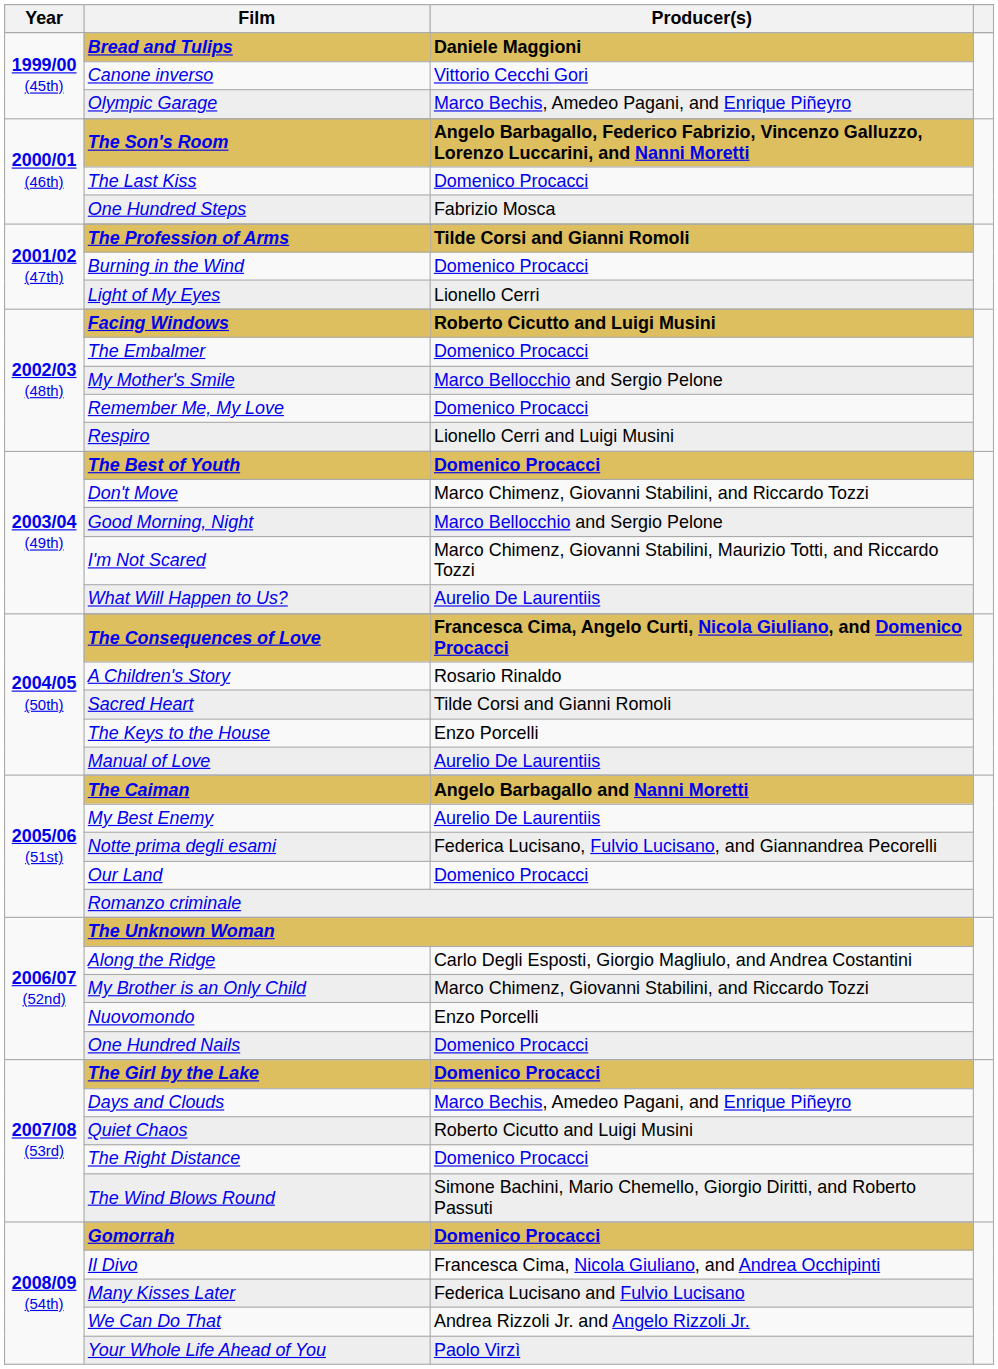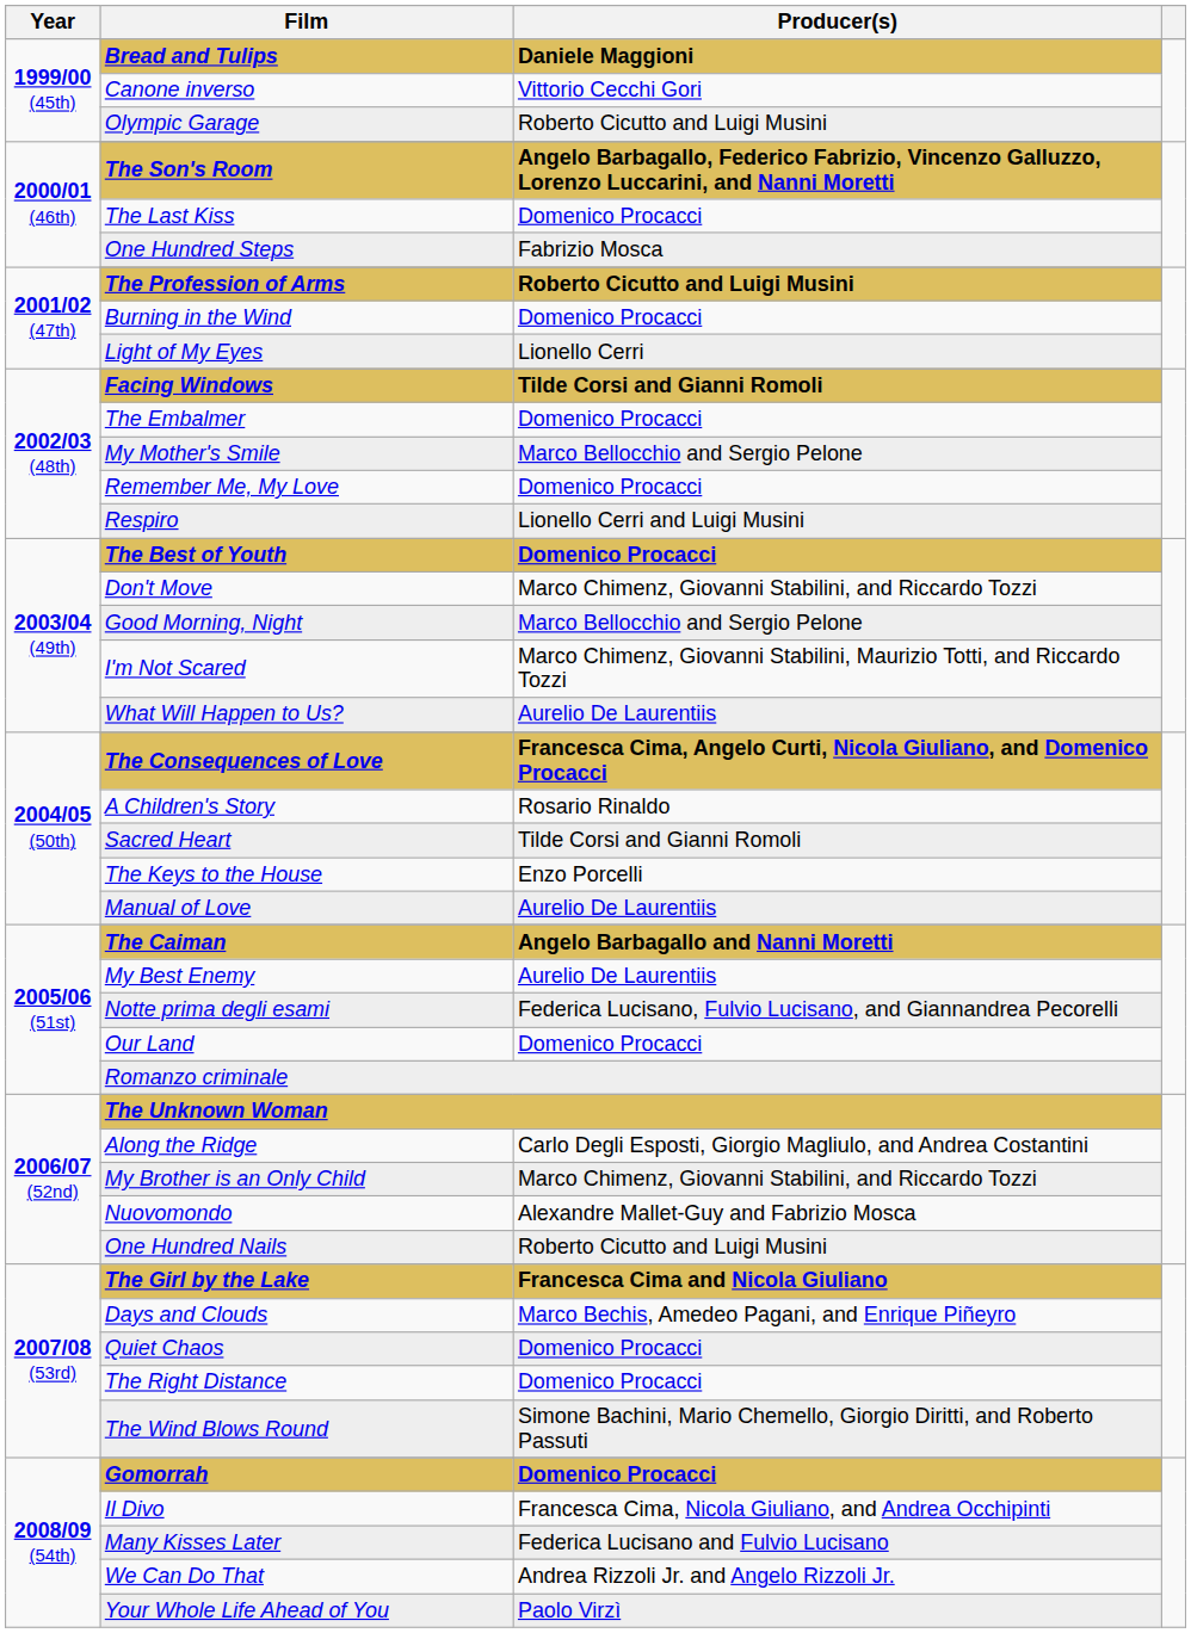Olympic Garage | Producer(s): Marco Bechis, Amedeo Pagani, and Enrique Piñeyro -> Roberto Cicutto and Luigi Musini
The Profession of Arms | Producer(s): Tilde Corsi and Gianni Romoli -> Roberto Cicutto and Luigi Musini
Facing Windows | Producer(s): Roberto Cicutto and Luigi Musini -> Tilde Corsi and Gianni Romoli
Nuovomondo | Producer(s): Enzo Porcelli -> Alexandre Mallet-Guy and Fabrizio Mosca
One Hundred Nails | Producer(s): Domenico Procacci -> Roberto Cicutto and Luigi Musini
The Girl by the Lake | Producer(s): Domenico Procacci -> Francesca Cima and Nicola Giuliano
Quiet Chaos | Producer(s): Roberto Cicutto and Luigi Musini -> Domenico Procacci
